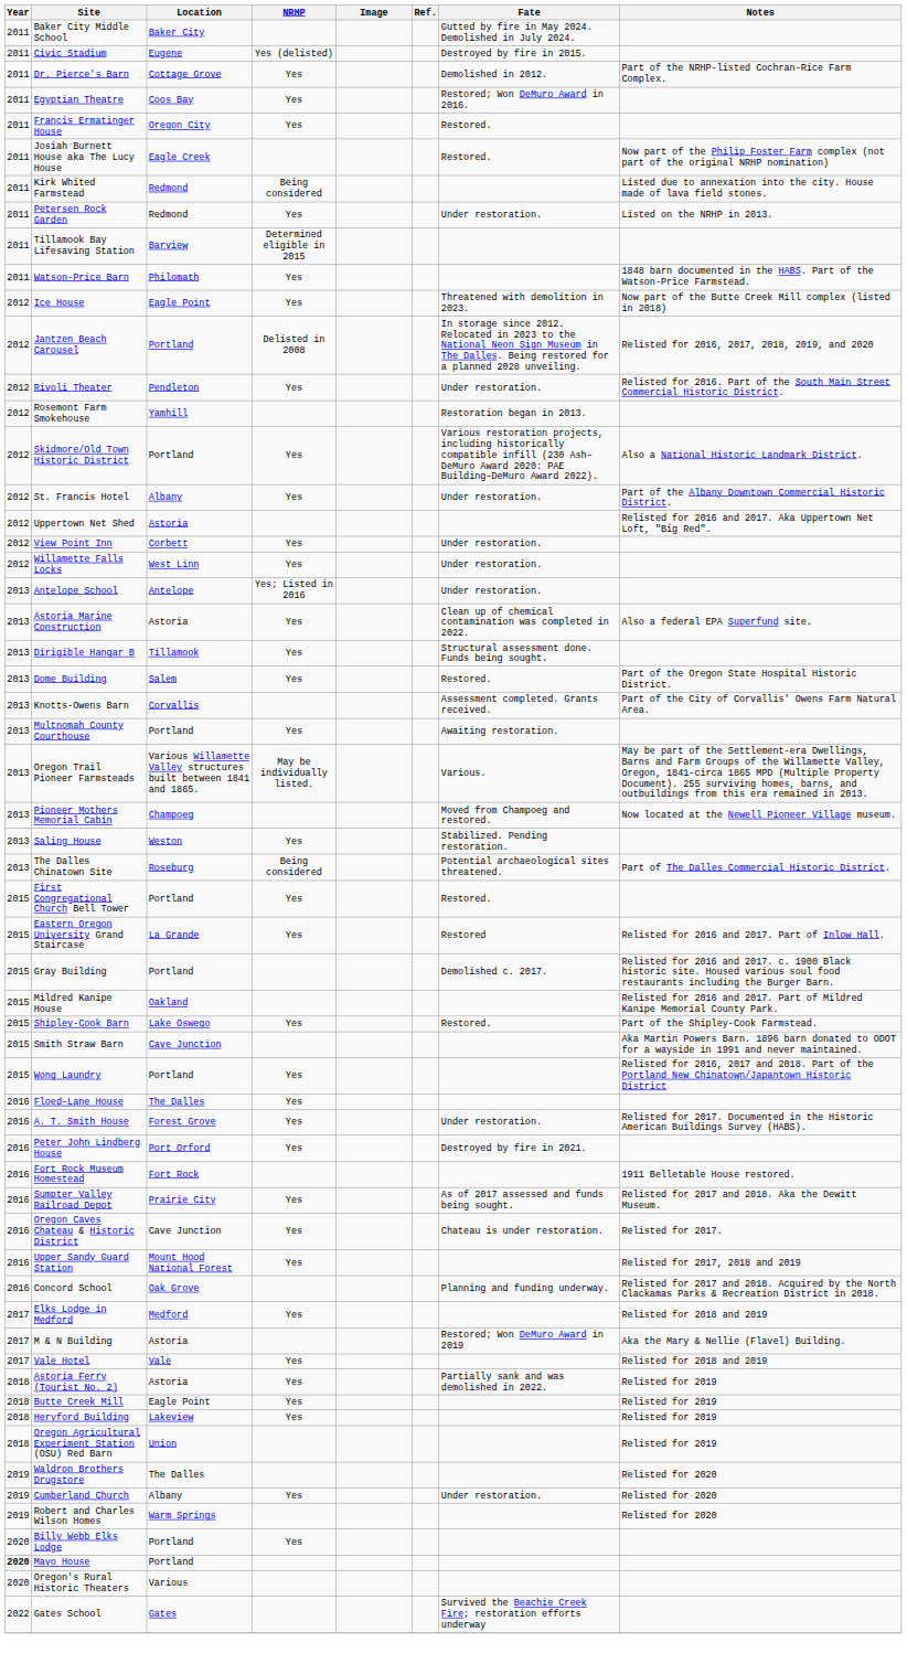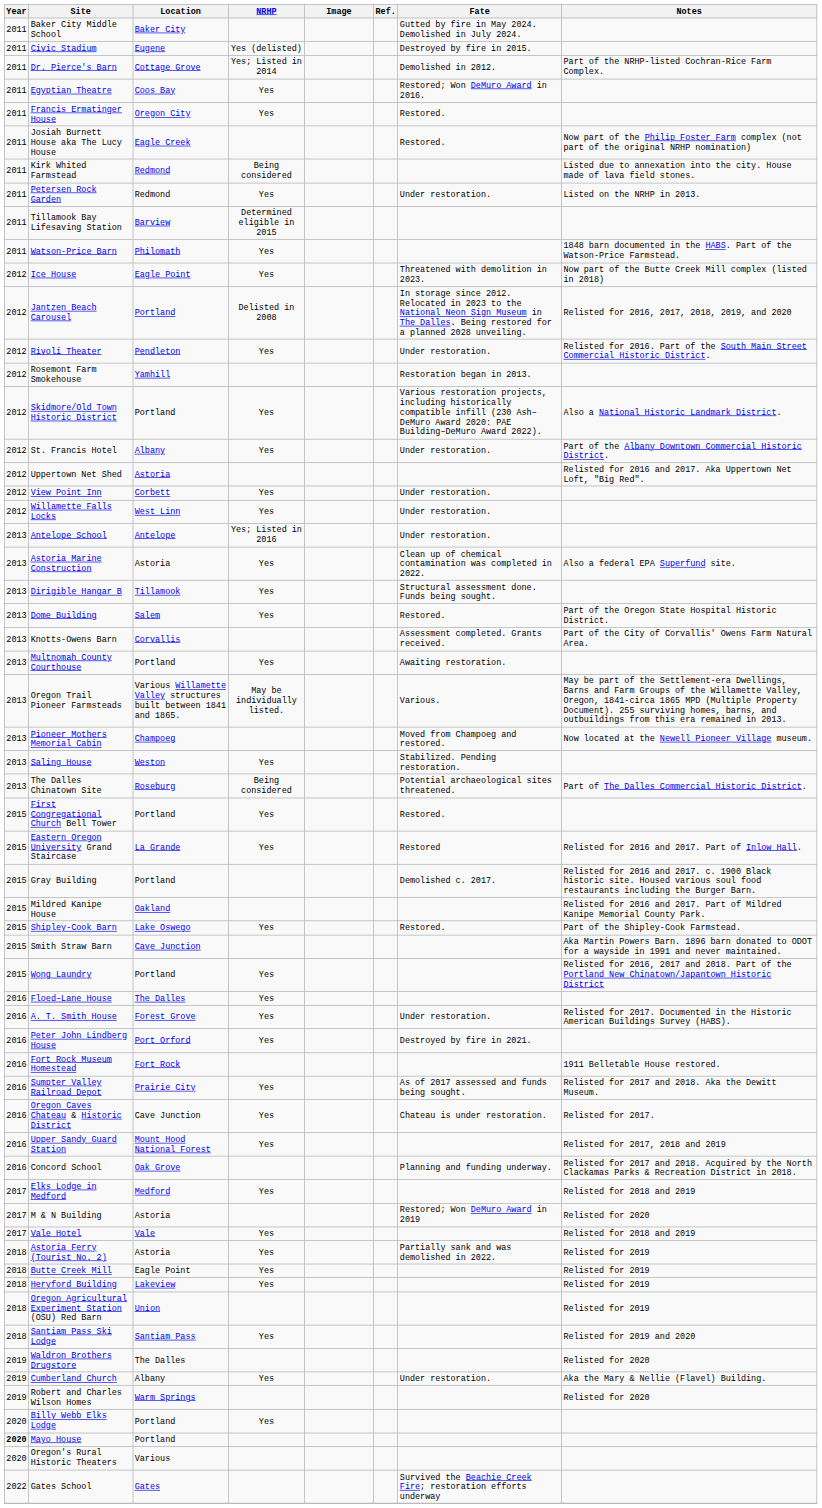Dr. Pierce's Barn | NRHP: Yes -> Yes; Listed in 2014
M & N Building | Notes: Aka the Mary & Nellie (Flavel) Building. -> Relisted for 2020
+ row: 2018 | Santiam Pass Ski Lodge | Santiam Pass | Yes | Relisted for 2019 and 2020
Cumberland Church | Notes: Relisted for 2020 -> Aka the Mary & Nellie (Flavel) Building.
